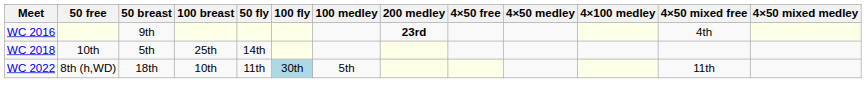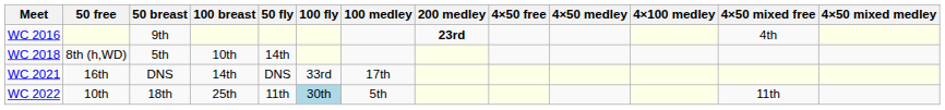WC 2018 | 50 free: 10th -> 8th (h,WD)
WC 2018 | 100 breast: 25th -> 10th
+ row: WC 2021 | 16th | DNS | 14th | DNS | 33rd | 17th
WC 2022 | 50 free: 8th (h,WD) -> 10th
WC 2022 | 100 breast: 10th -> 25th
